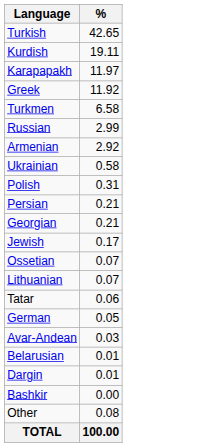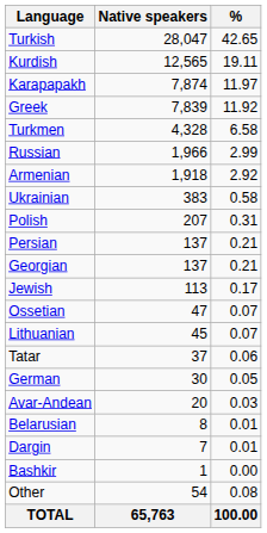+ column: Native speakers | 28,047 | 12,565 | 7,874 | 7,839 | 4,328 | 1,966 | 1,918 | 383 | 207 | 137 | 137 | 113 | 47 | 45 | 37 | 30 | 20 | 8 | 7 | 1 | 54 | 65,763
